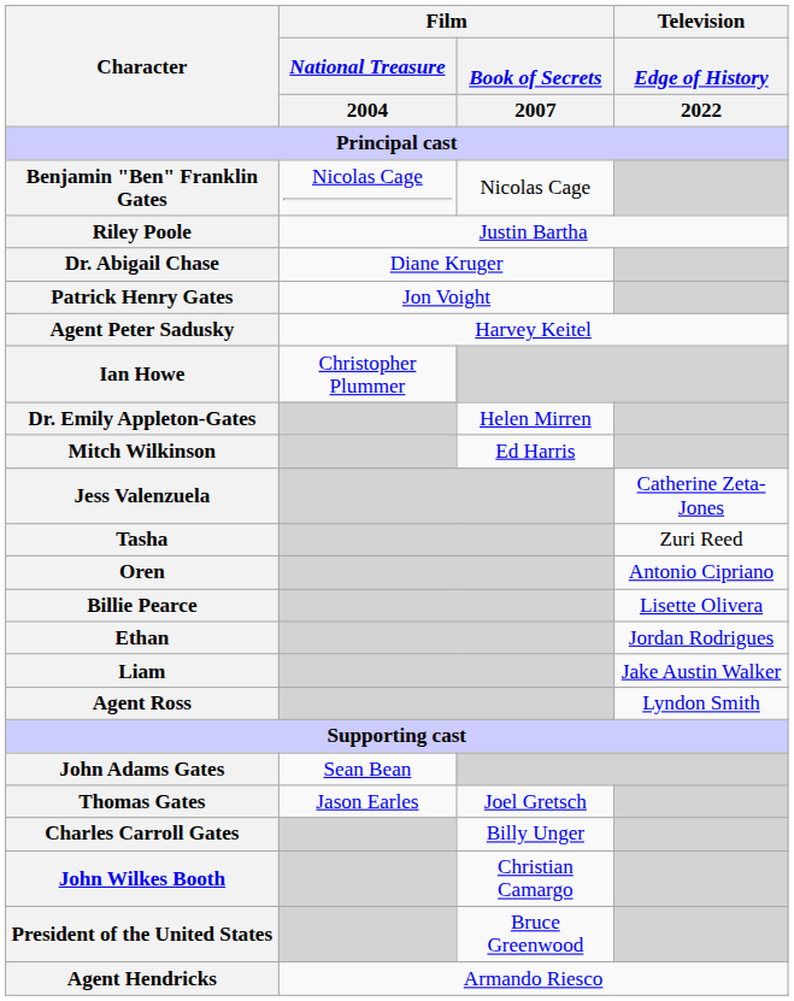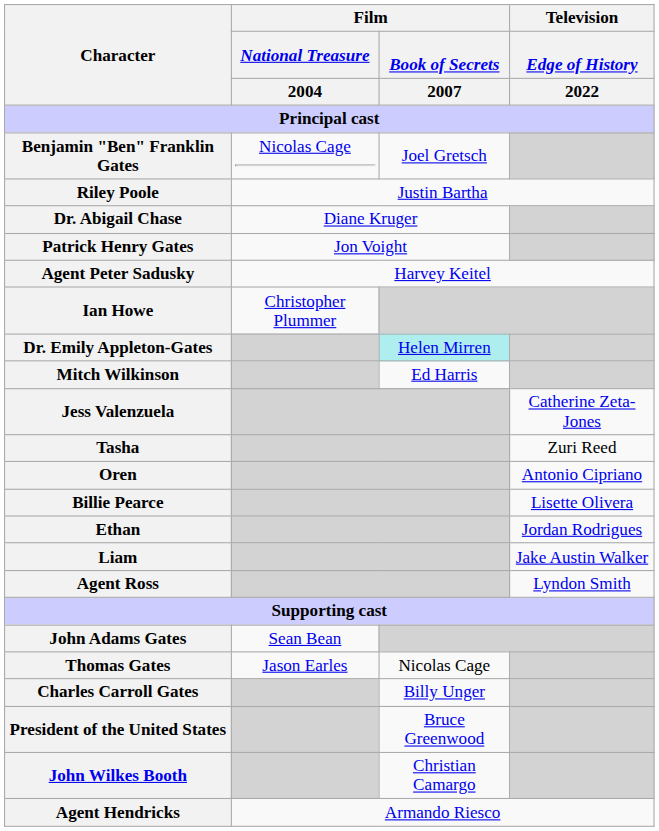Benjamin "Ben" Franklin Gates | Film / Book of Secrets / 2007: Nicolas Cage -> Joel Gretsch
Dr. Emily Appleton-Gates | Film / Book of Secrets / 2007: no background -> paleturquoise background
Thomas Gates | Film / Book of Secrets / 2007: Joel Gretsch -> Nicolas Cage
rows swapped: John Wilkes Booth <-> President of the United States
